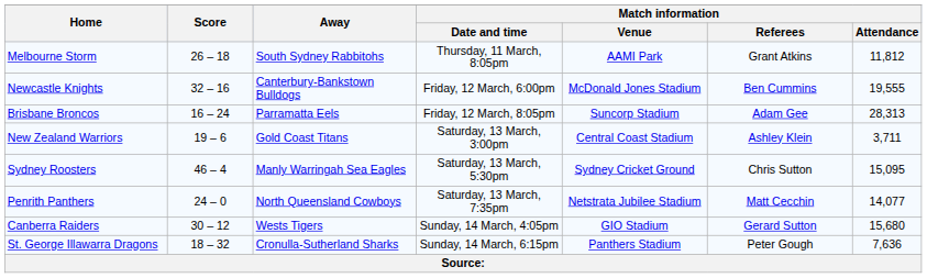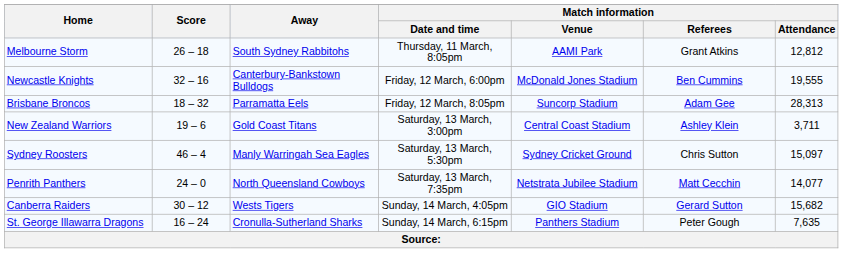Melbourne Storm | Match information / Attendance: 11,812 -> 12,812
Brisbane Broncos | Score: 16 – 24 -> 18 – 32
Sydney Roosters | Match information / Attendance: 15,095 -> 15,097
Canberra Raiders | Match information / Attendance: 15,680 -> 15,682
St. George Illawarra Dragons | Score: 18 – 32 -> 16 – 24
St. George Illawarra Dragons | Match information / Attendance: 7,636 -> 7,635
